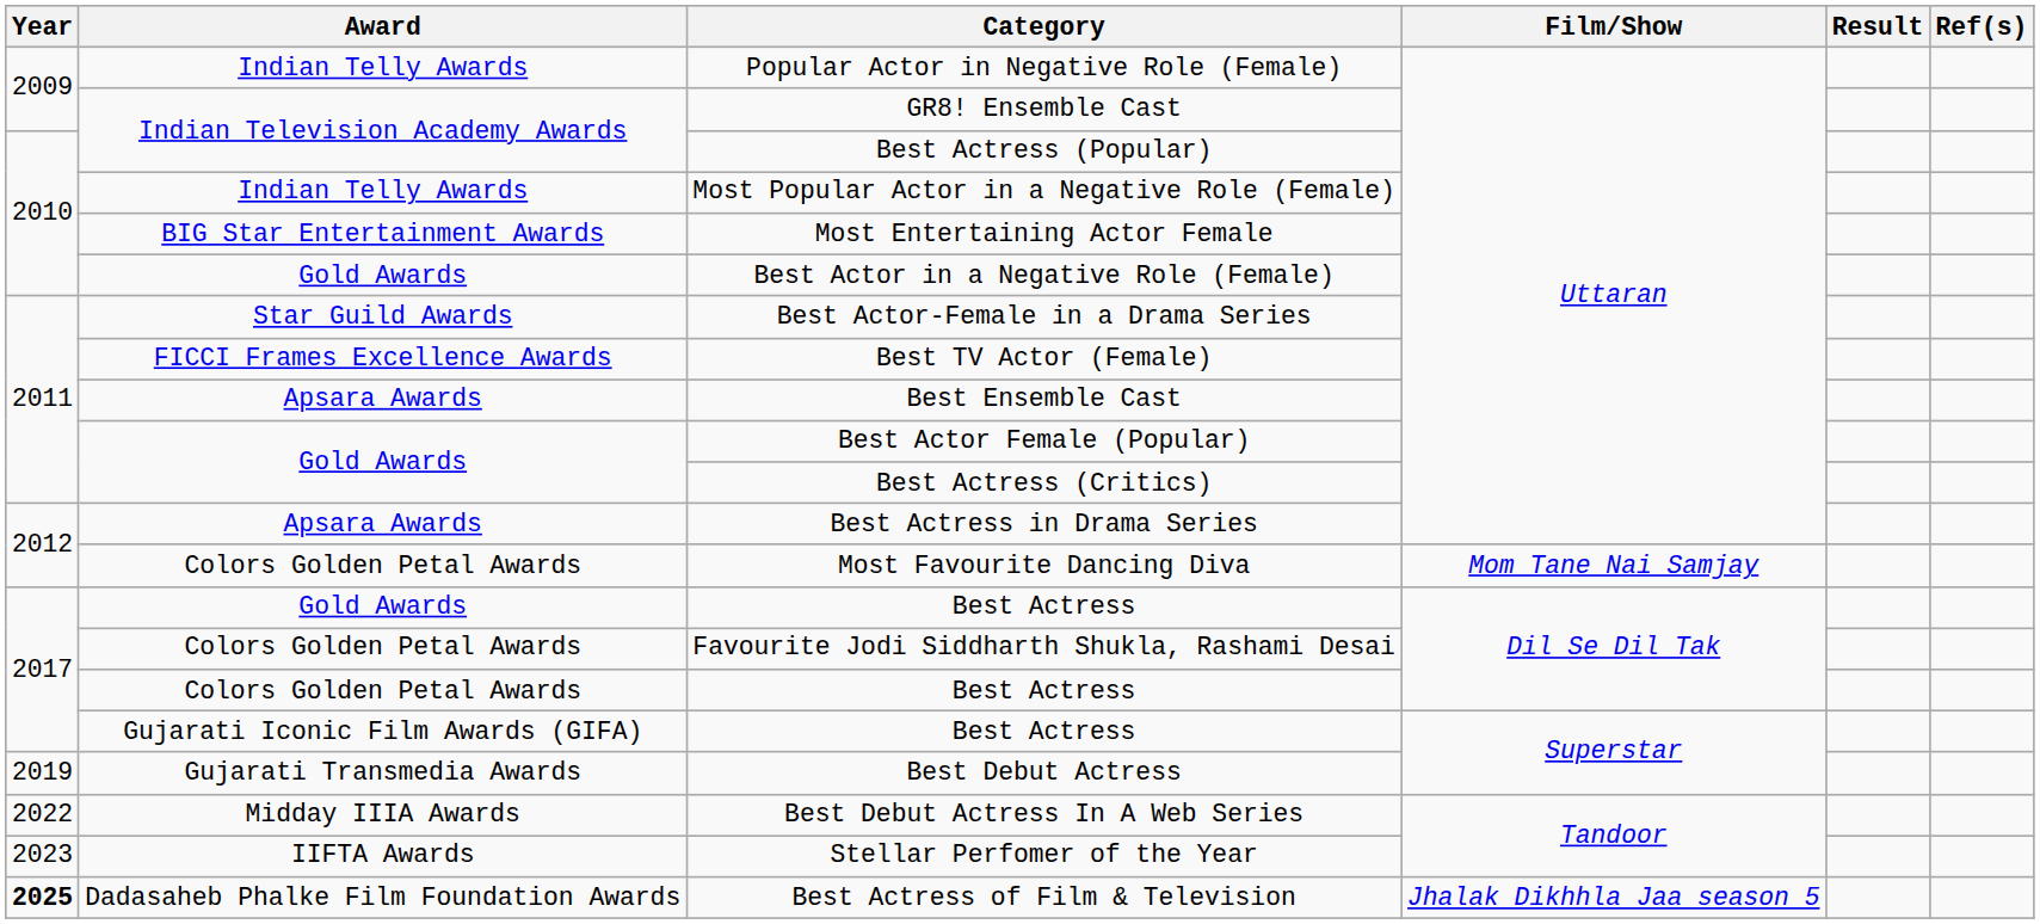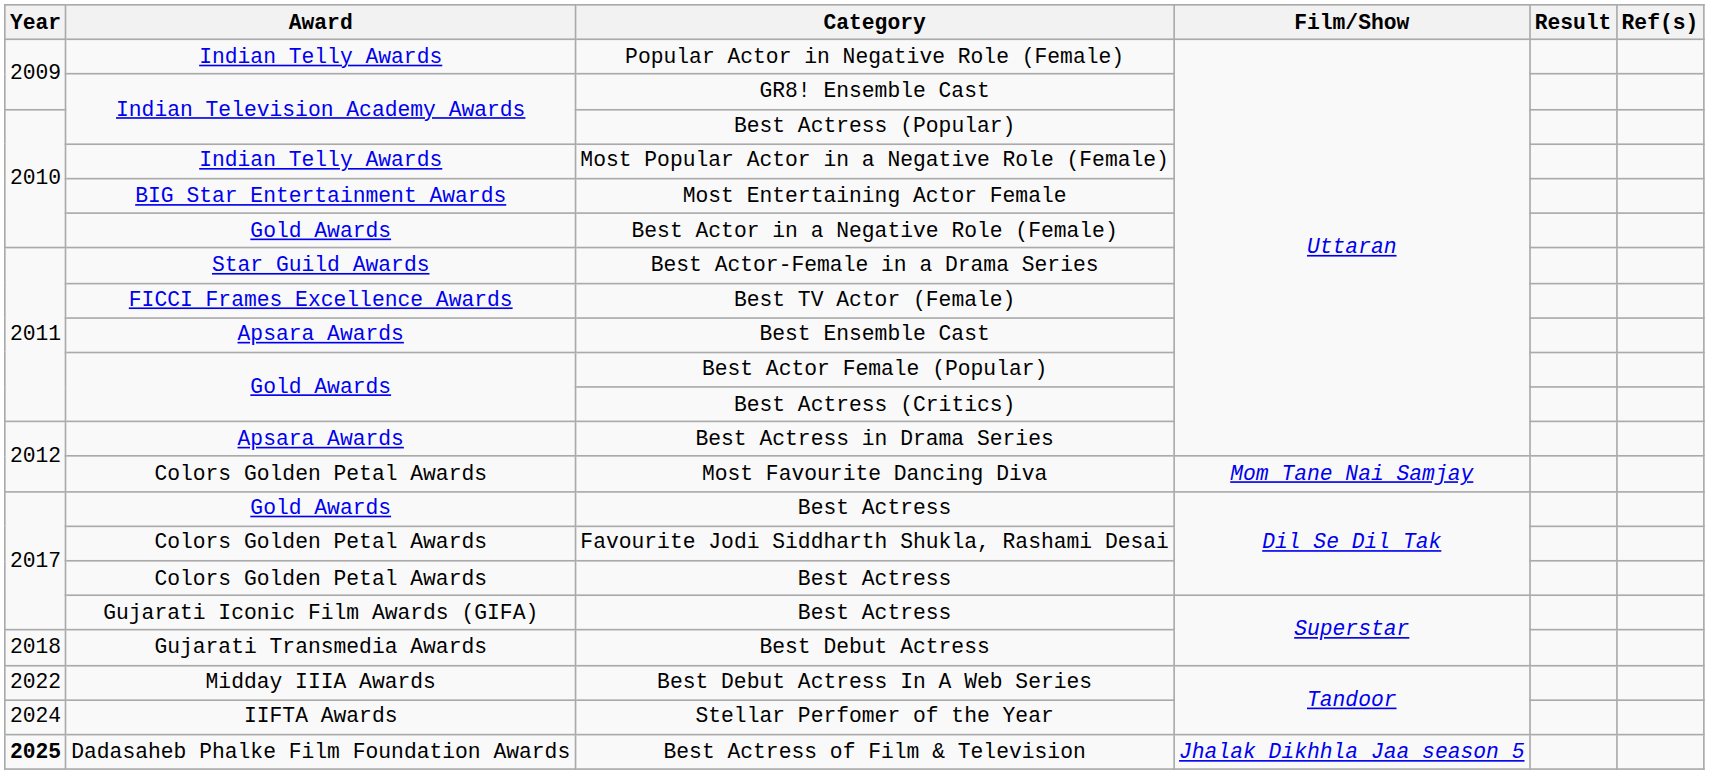Best Debut Actress | Year: 2019 -> 2018
Stellar Perfomer of the Year | Year: 2023 -> 2024
